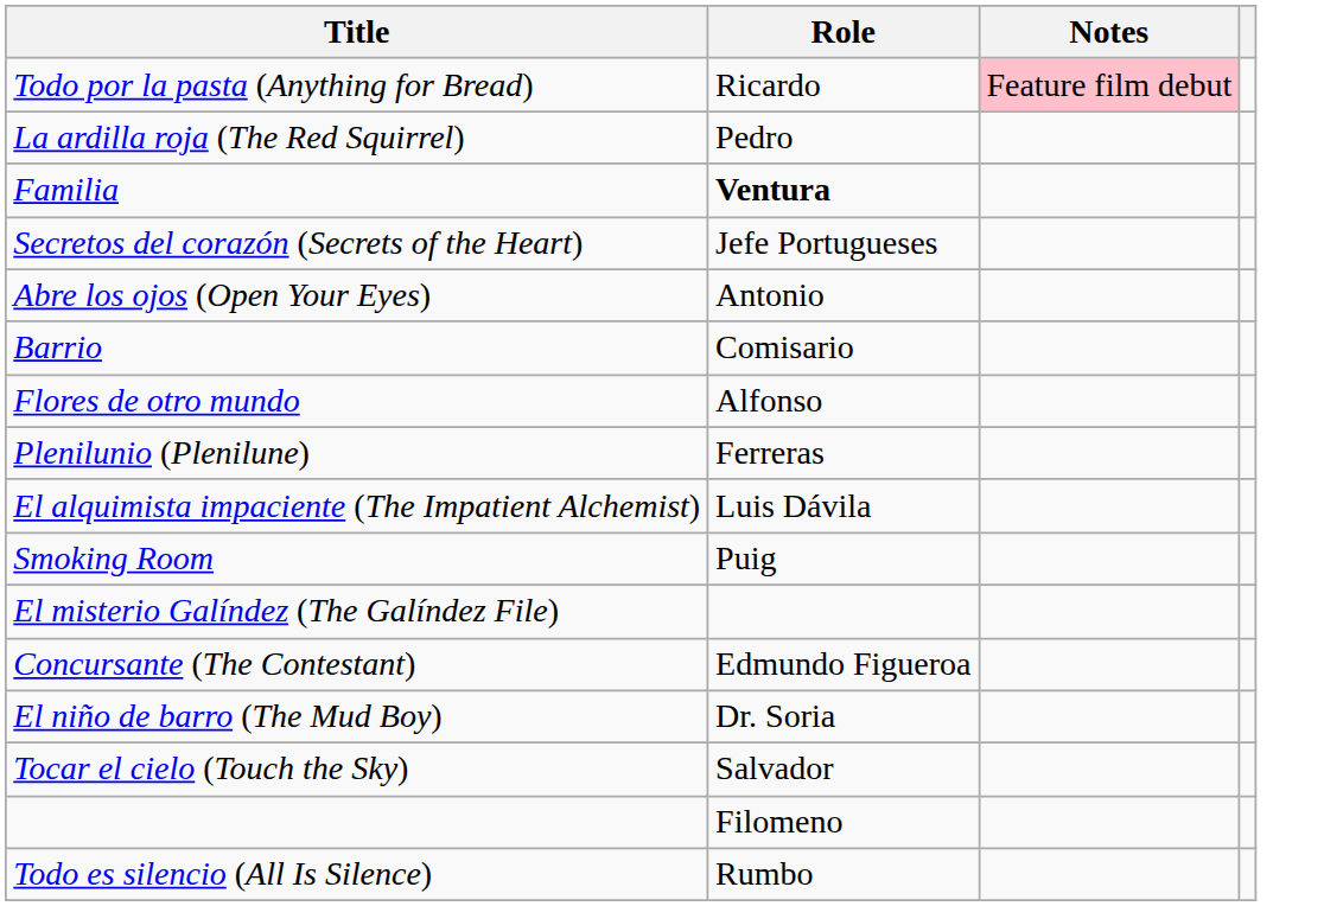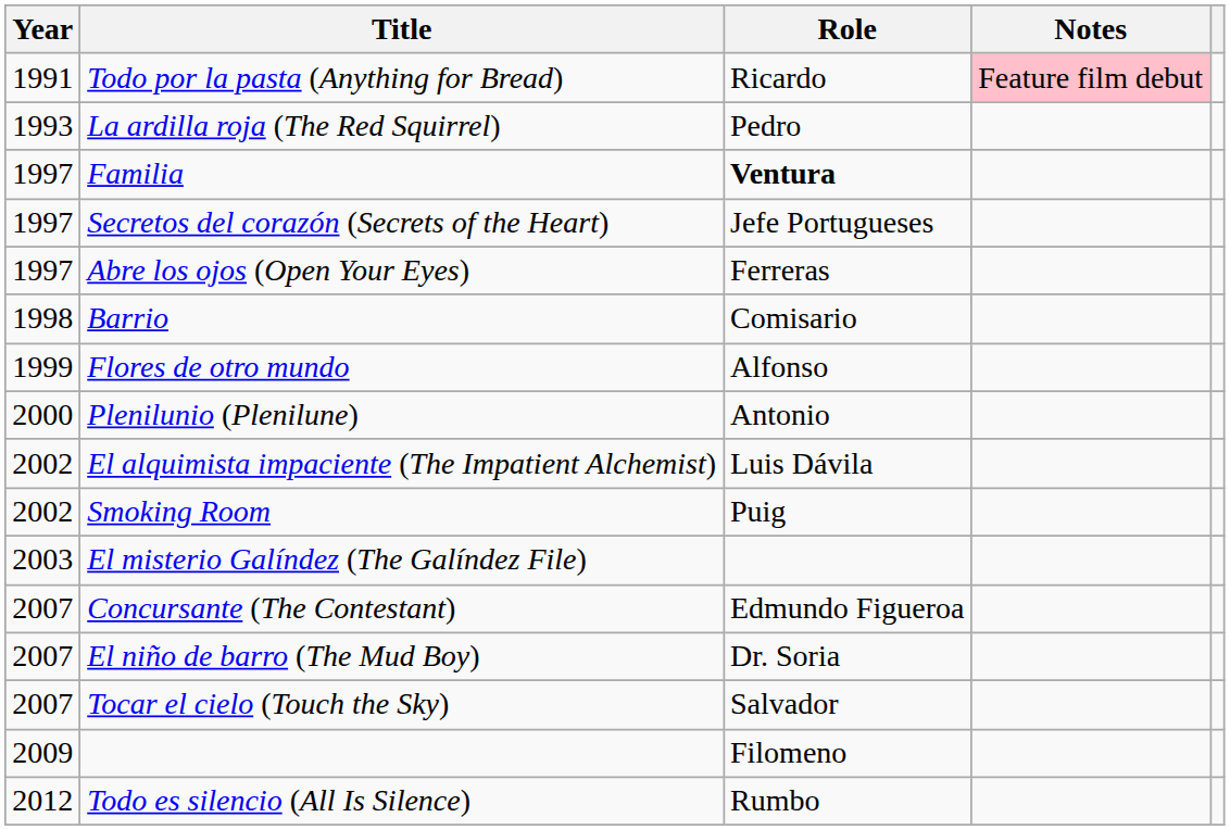+ column: Year | 1991 | 1993 | 1997 | 1997 | 1997 | 1998 | 1999 | 2000 | 2002 | 2002 | 2003 | 2007 | 2007 | 2007 | 2009 | 2012
Abre los ojos (Open Your Eyes) | Role: Antonio -> Ferreras
Plenilunio (Plenilune) | Role: Ferreras -> Antonio
